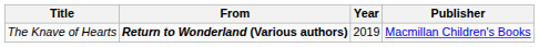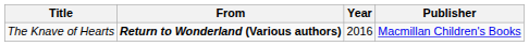The Knave of Hearts | Year: 2019 -> 2016
